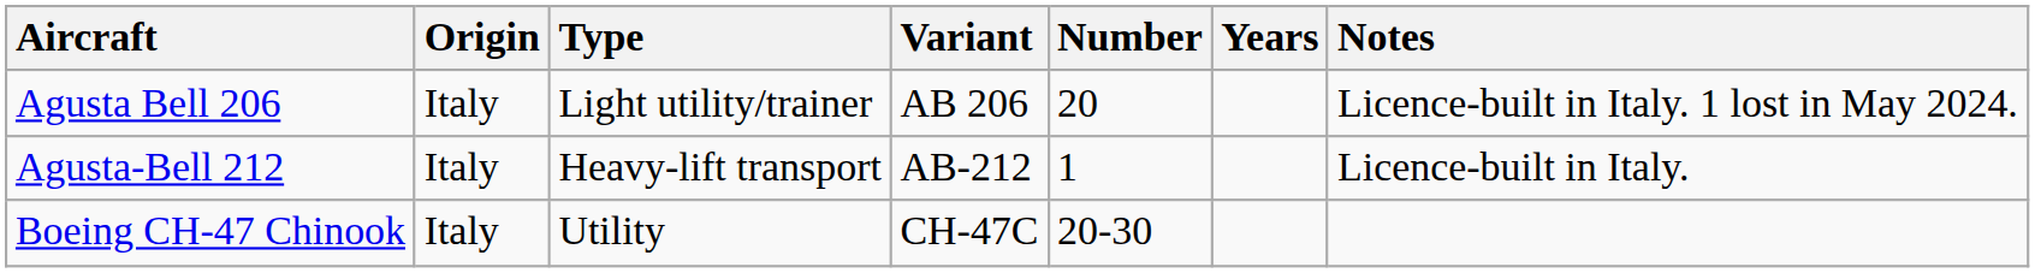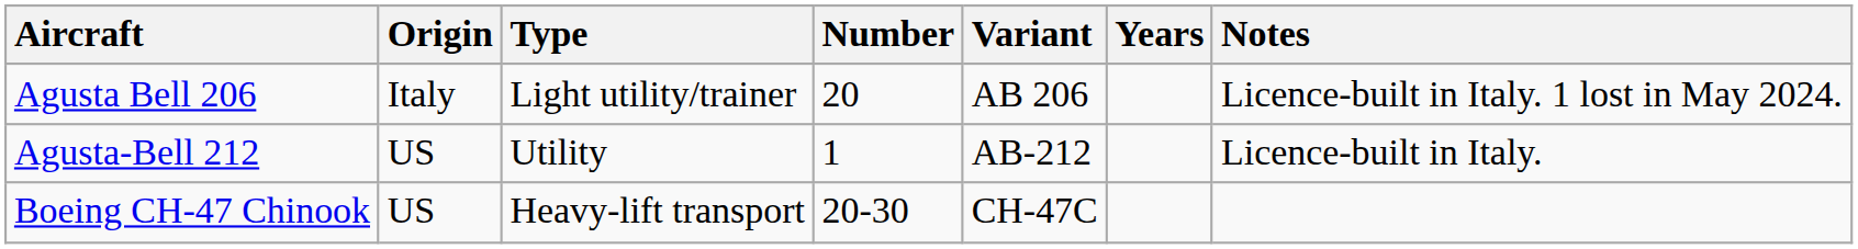columns swapped: Variant <-> Number
Agusta-Bell 212 | Origin: Italy -> US
Agusta-Bell 212 | Type: Heavy-lift transport -> Utility
Boeing CH-47 Chinook | Origin: Italy -> US
Boeing CH-47 Chinook | Type: Utility -> Heavy-lift transport
